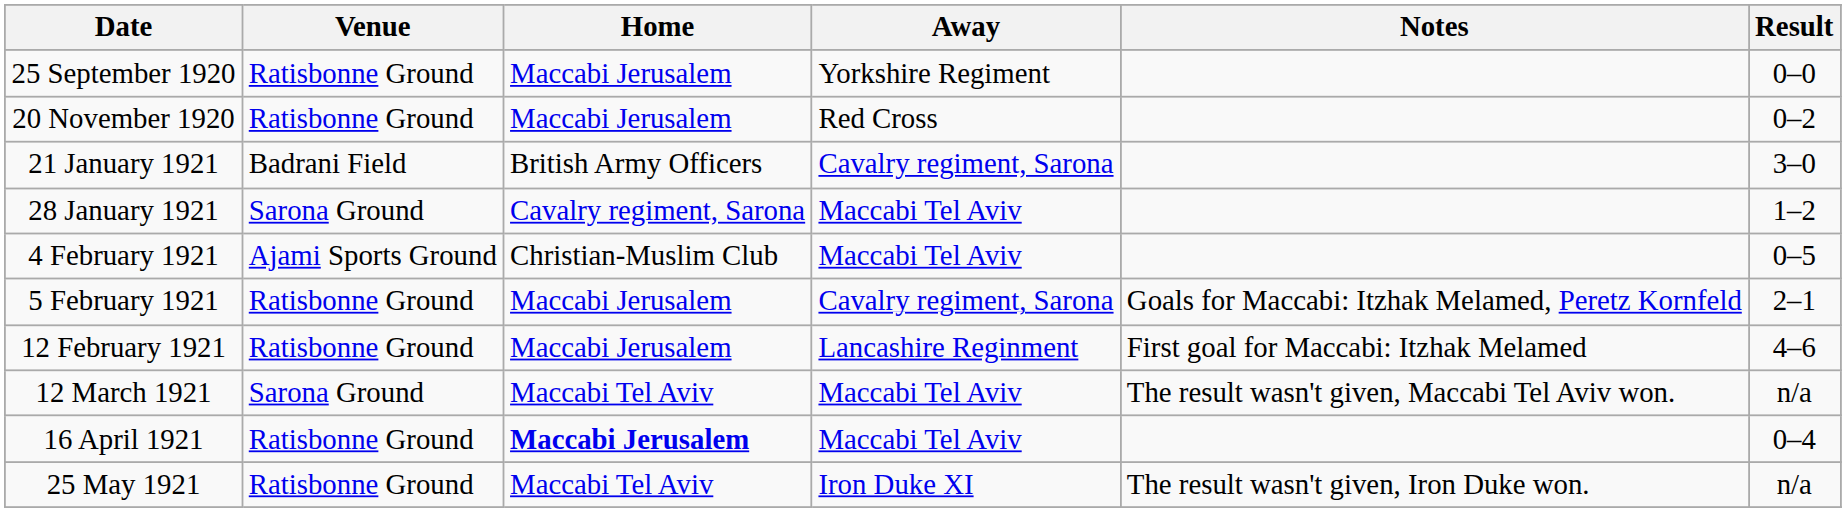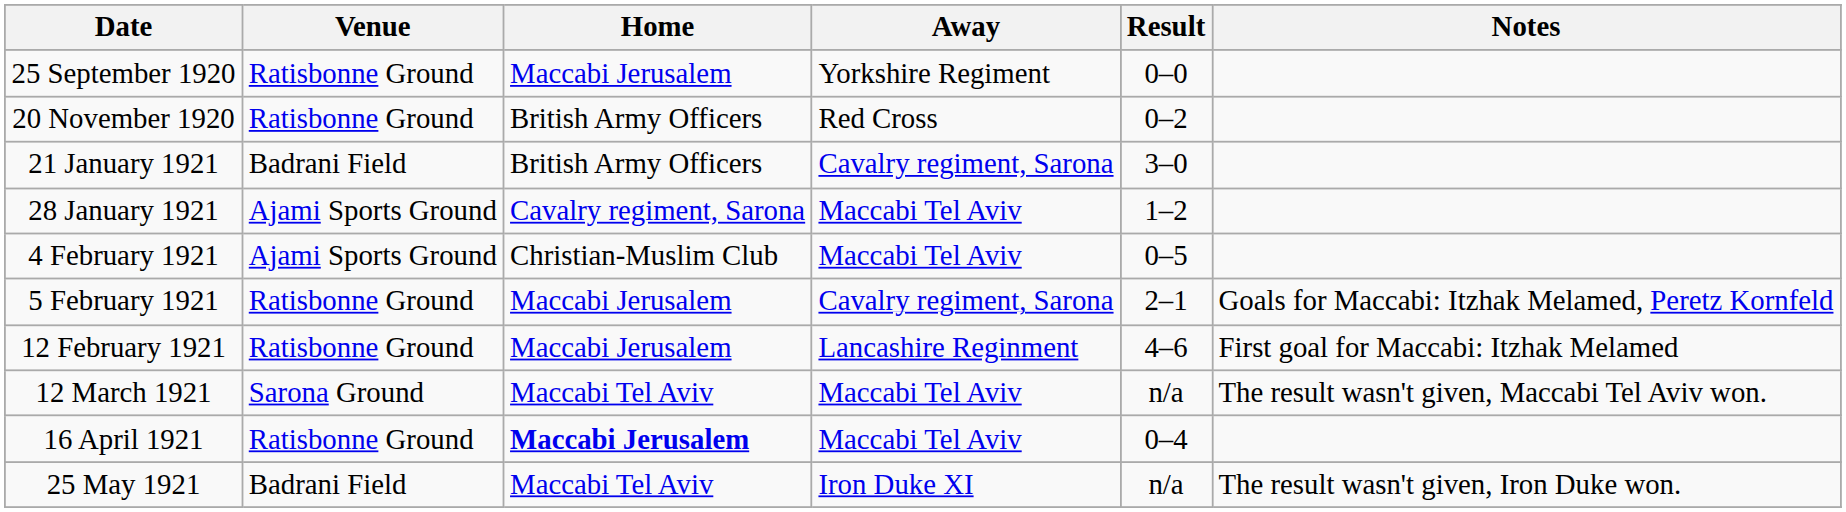columns swapped: Result <-> Notes
20 November 1920 | Home: Maccabi Jerusalem -> British Army Officers
28 January 1921 | Venue: Sarona Ground -> Ajami Sports Ground
25 May 1921 | Venue: Ratisbonne Ground -> Badrani Field
